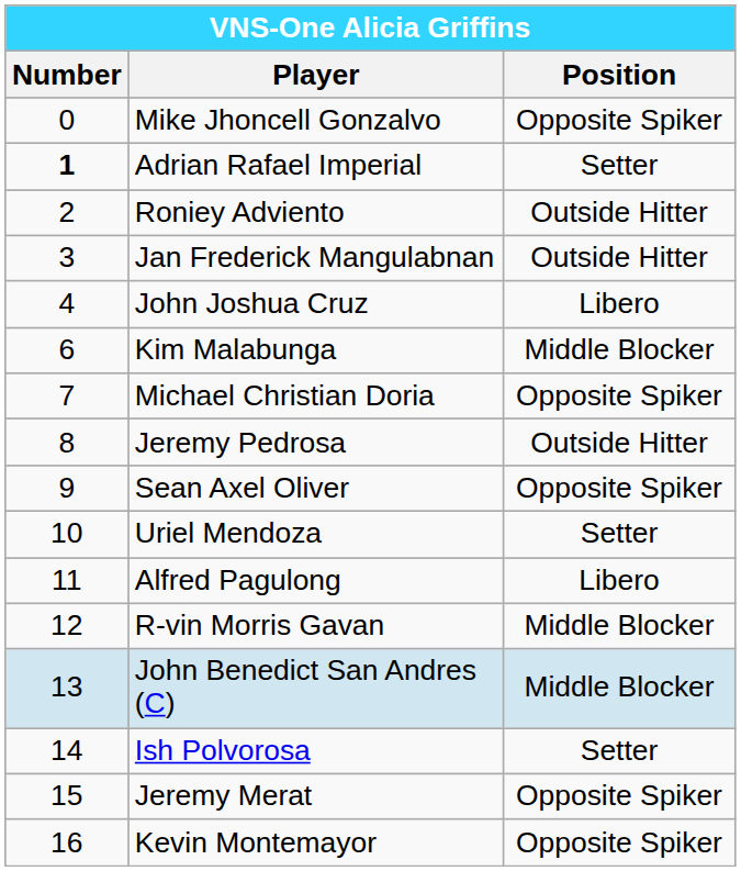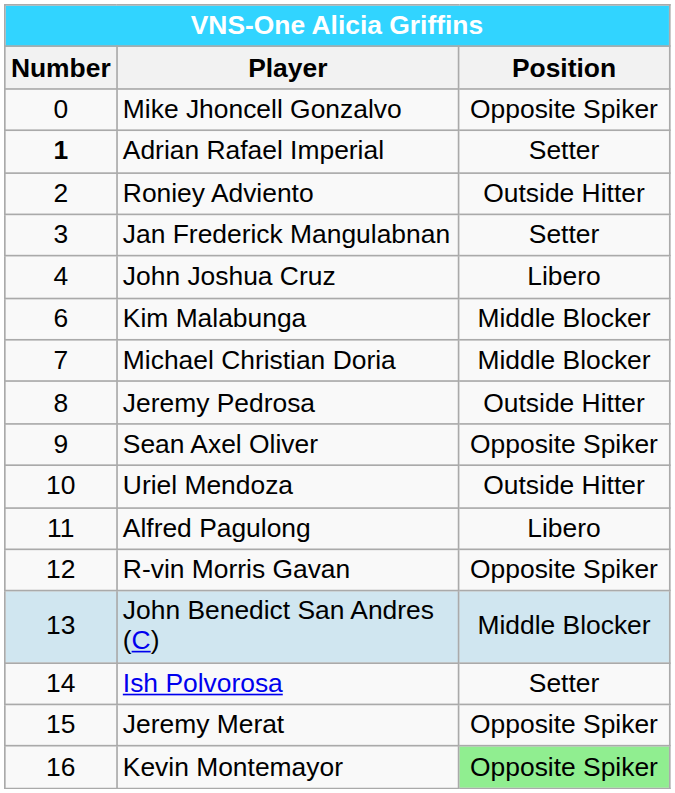Jan Frederick Mangulabnan | Position: Outside Hitter -> Setter
Michael Christian Doria | Position: Opposite Spiker -> Middle Blocker
Uriel Mendoza | Position: Setter -> Outside Hitter
R-vin Morris Gavan | Position: Middle Blocker -> Opposite Spiker
Kevin Montemayor | Position: no background -> lightgreen background
